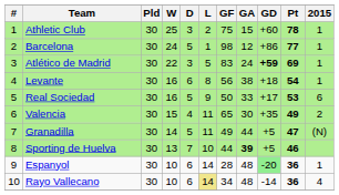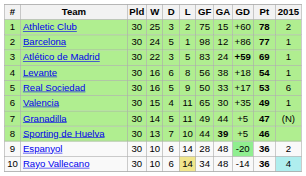Athletic Club | 2015: 1 -> 2
Valencia | 2015: 2 -> 1
Espanyol | 2015: 1 -> 2
Rayo Vallecano | 2015: no background -> paleturquoise background
